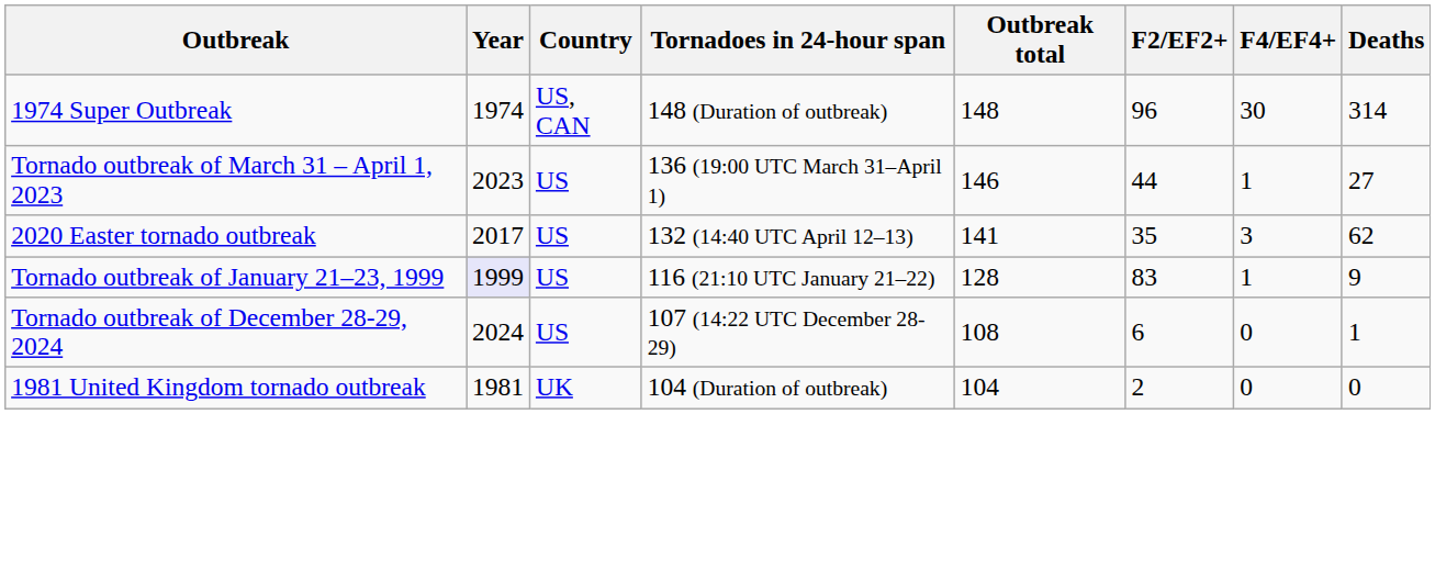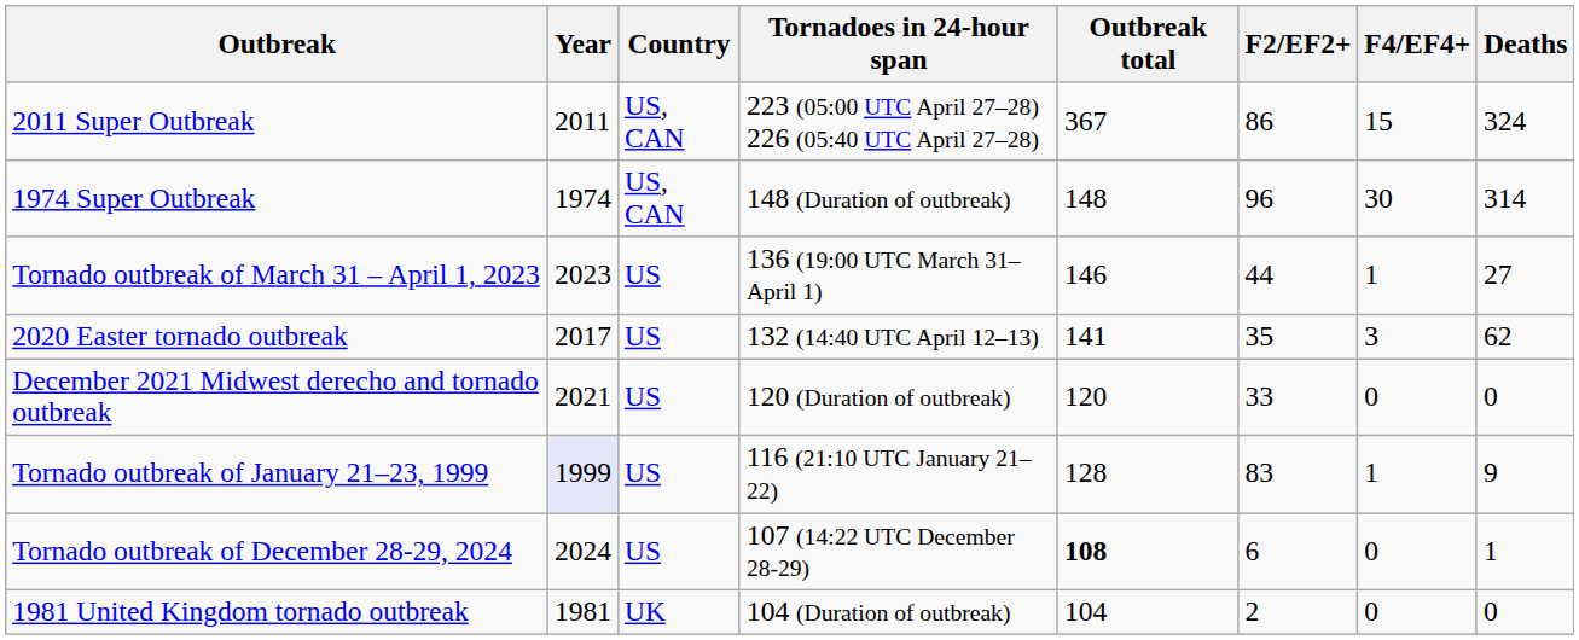+ row: 2011 Super Outbreak | 2011 | US, CAN | 223 (05:00 UTC April 27–28) 226 (05:40 UTC April 27–28) | 367 | 86 | 15 | 324
+ row: December 2021 Midwest derecho and tornado outbreak | 2021 | US | 120 (Duration of outbreak) | 120 | 33 | 0 | 0
Tornado outbreak of December 28-29, 2024 | Outbreak total: normal -> bold
